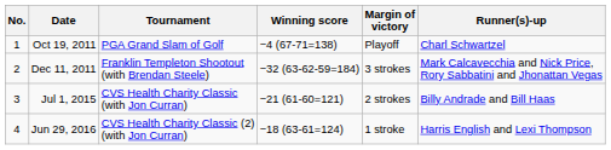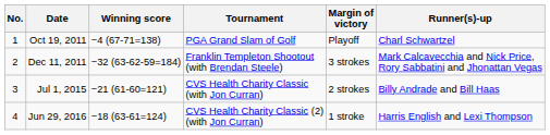columns swapped: Tournament <-> Winning score
